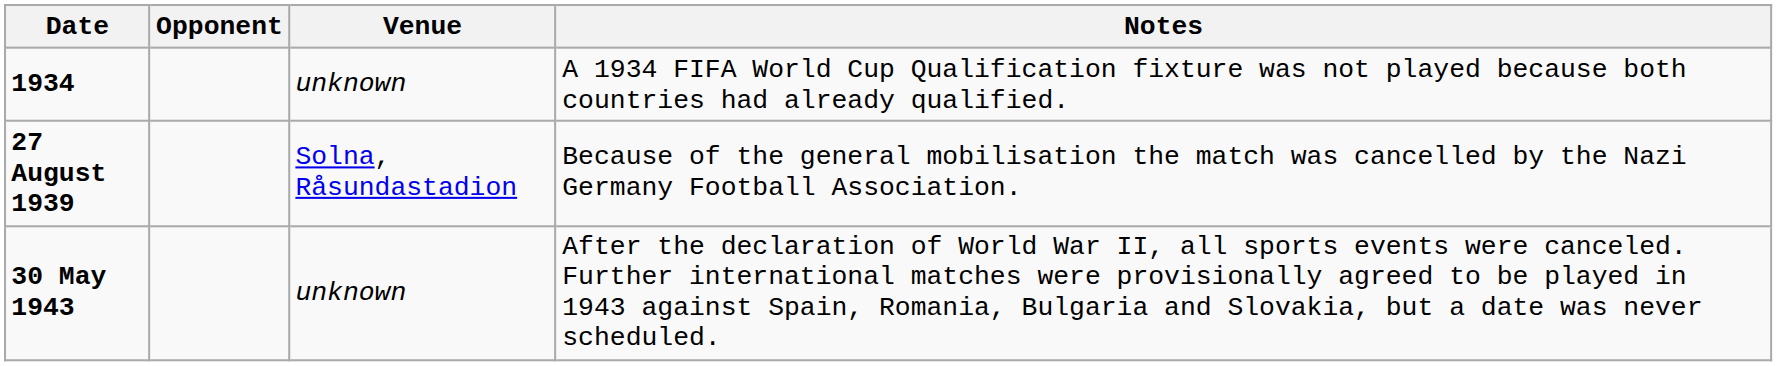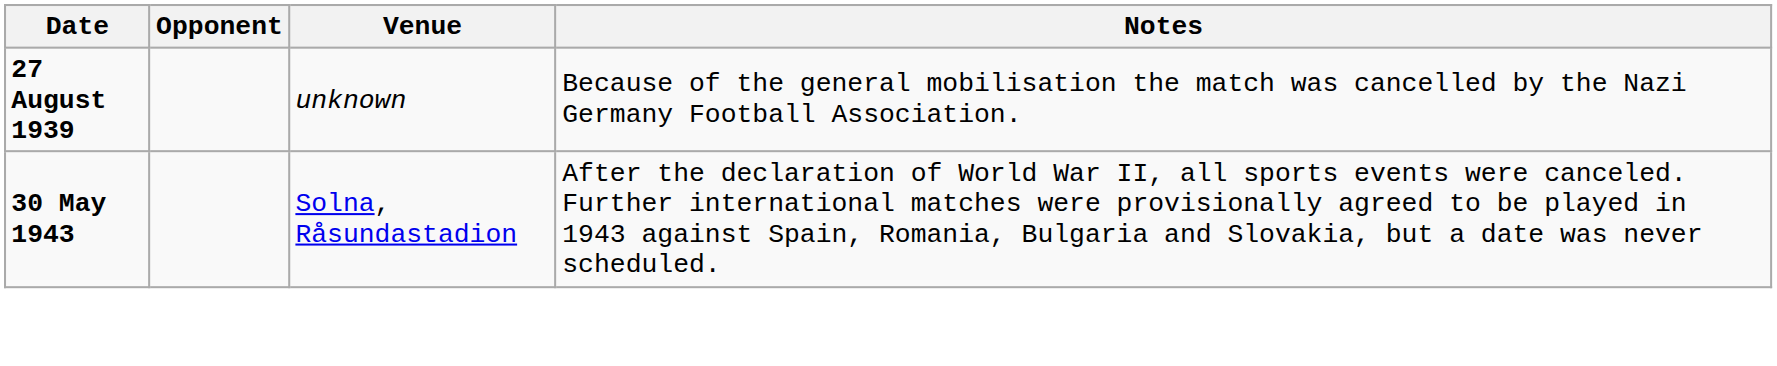- row: 1934 | unknown | A 1934 FIFA World Cup Qualification fixture was not played because both countries had already qualified.
27 August 1939 | Venue: Solna, Råsundastadion -> unknown
30 May 1943 | Venue: unknown -> Solna, Råsundastadion
